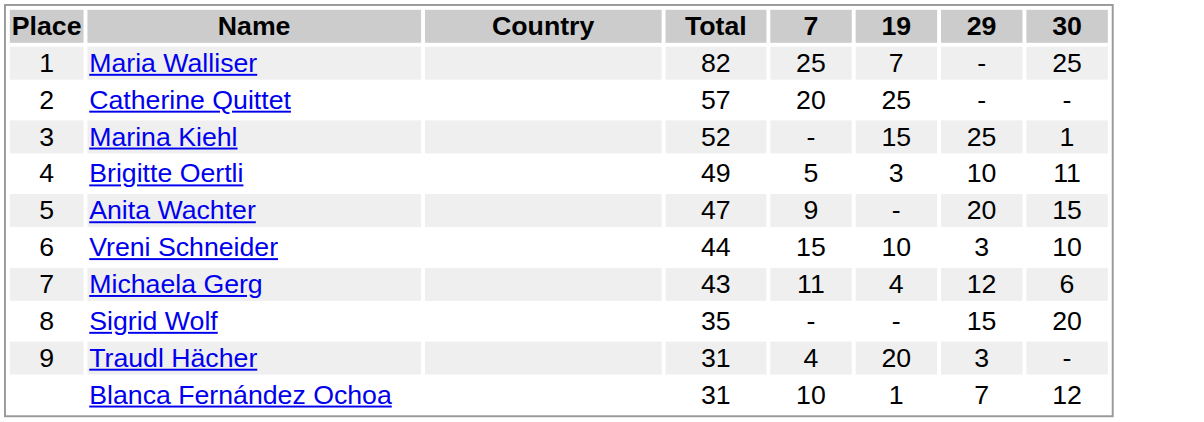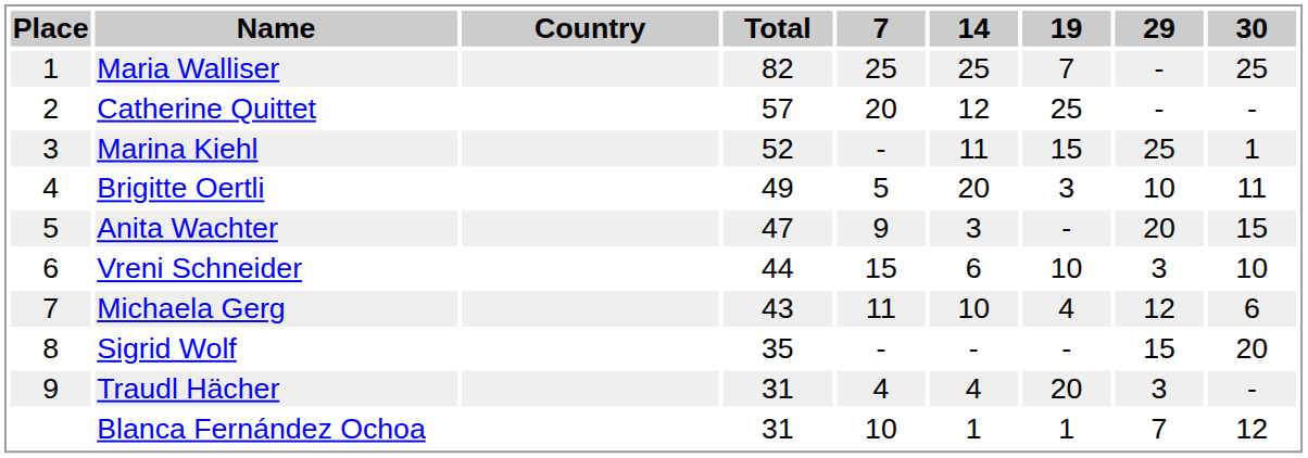+ column: 14 | 25 | 12 | 11 | 20 | 3 | 6 | 10 | - | 4 | 1
